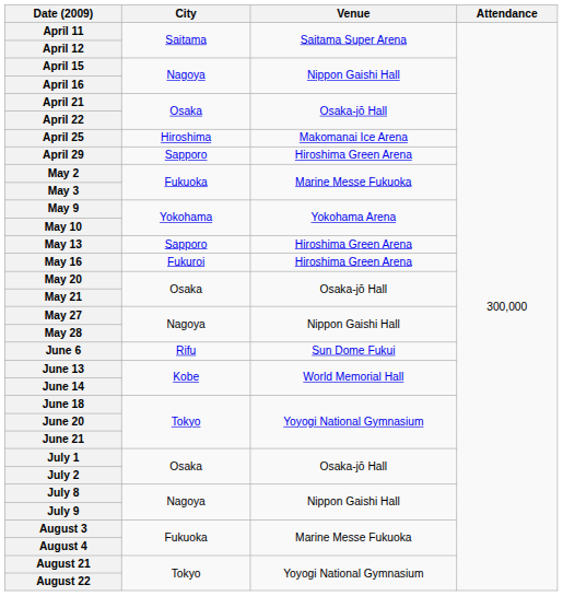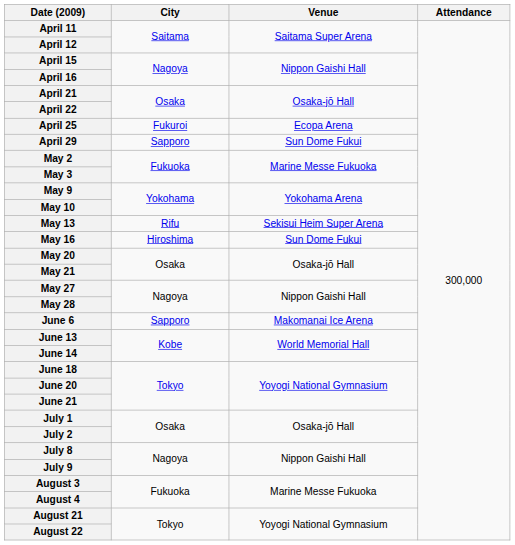April 25 | City: Hiroshima -> Fukuroi
April 25 | Venue: Makomanai Ice Arena -> Ecopa Arena
April 29 | Venue: Hiroshima Green Arena -> Sun Dome Fukui
May 13 | City: Sapporo -> Rifu
May 13 | Venue: Hiroshima Green Arena -> Sekisui Heim Super Arena
May 16 | City: Fukuroi -> Hiroshima
May 16 | Venue: Hiroshima Green Arena -> Sun Dome Fukui
June 6 | City: Rifu -> Sapporo
June 6 | Venue: Sun Dome Fukui -> Makomanai Ice Arena
